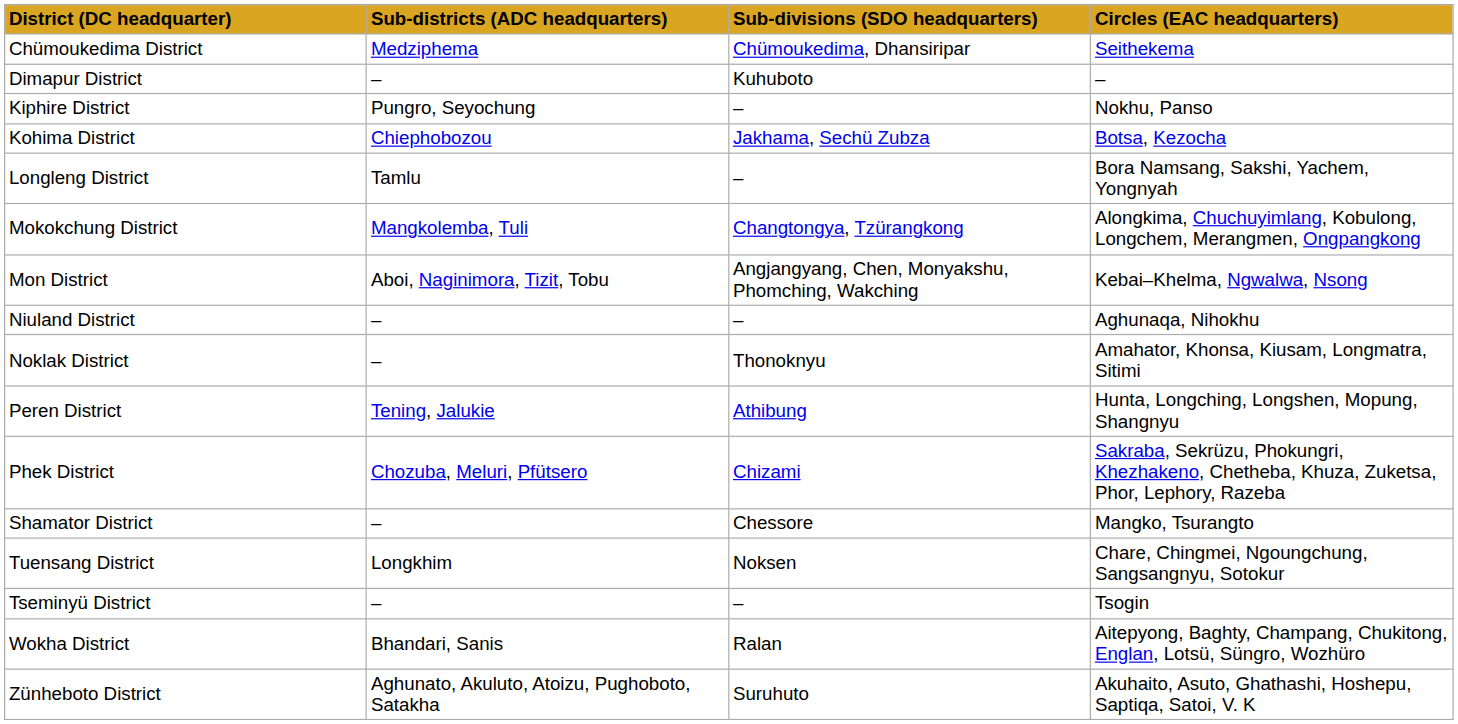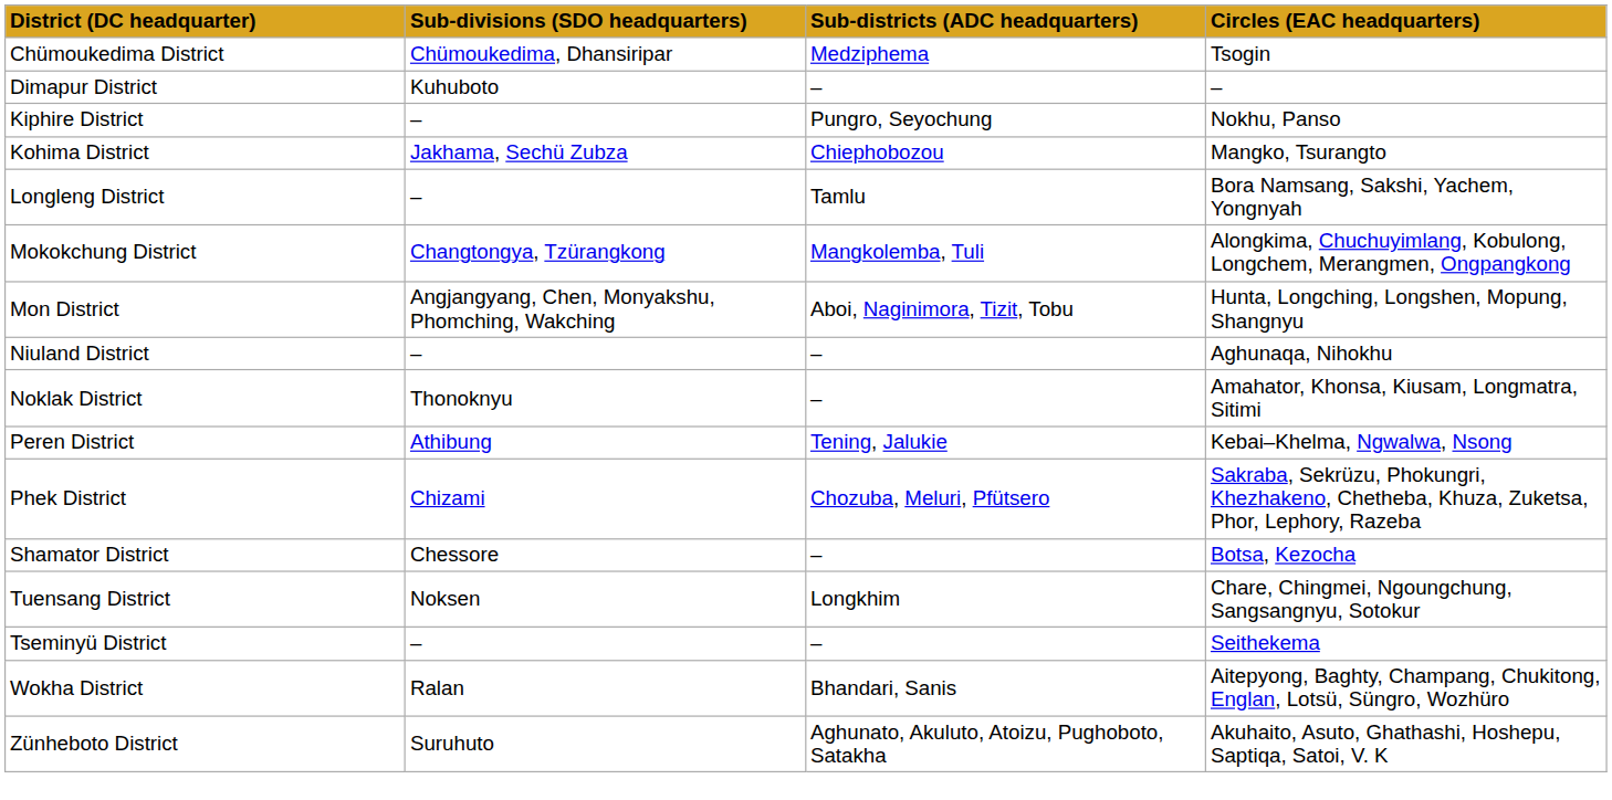columns swapped: Sub-districts (ADC headquarters) <-> Sub-divisions (SDO headquarters)
Chümoukedima District | Circles (EAC headquarters): Seithekema -> Tsogin
Kohima District | Circles (EAC headquarters): Botsa, Kezocha -> Mangko, Tsurangto
Mon District | Circles (EAC headquarters): Kebai–Khelma, Ngwalwa, Nsong -> Hunta, Longching, Longshen, Mopung, Shangnyu
Peren District | Circles (EAC headquarters): Hunta, Longching, Longshen, Mopung, Shangnyu -> Kebai–Khelma, Ngwalwa, Nsong
Shamator District | Circles (EAC headquarters): Mangko, Tsurangto -> Botsa, Kezocha
Tseminyü District | Circles (EAC headquarters): Tsogin -> Seithekema
